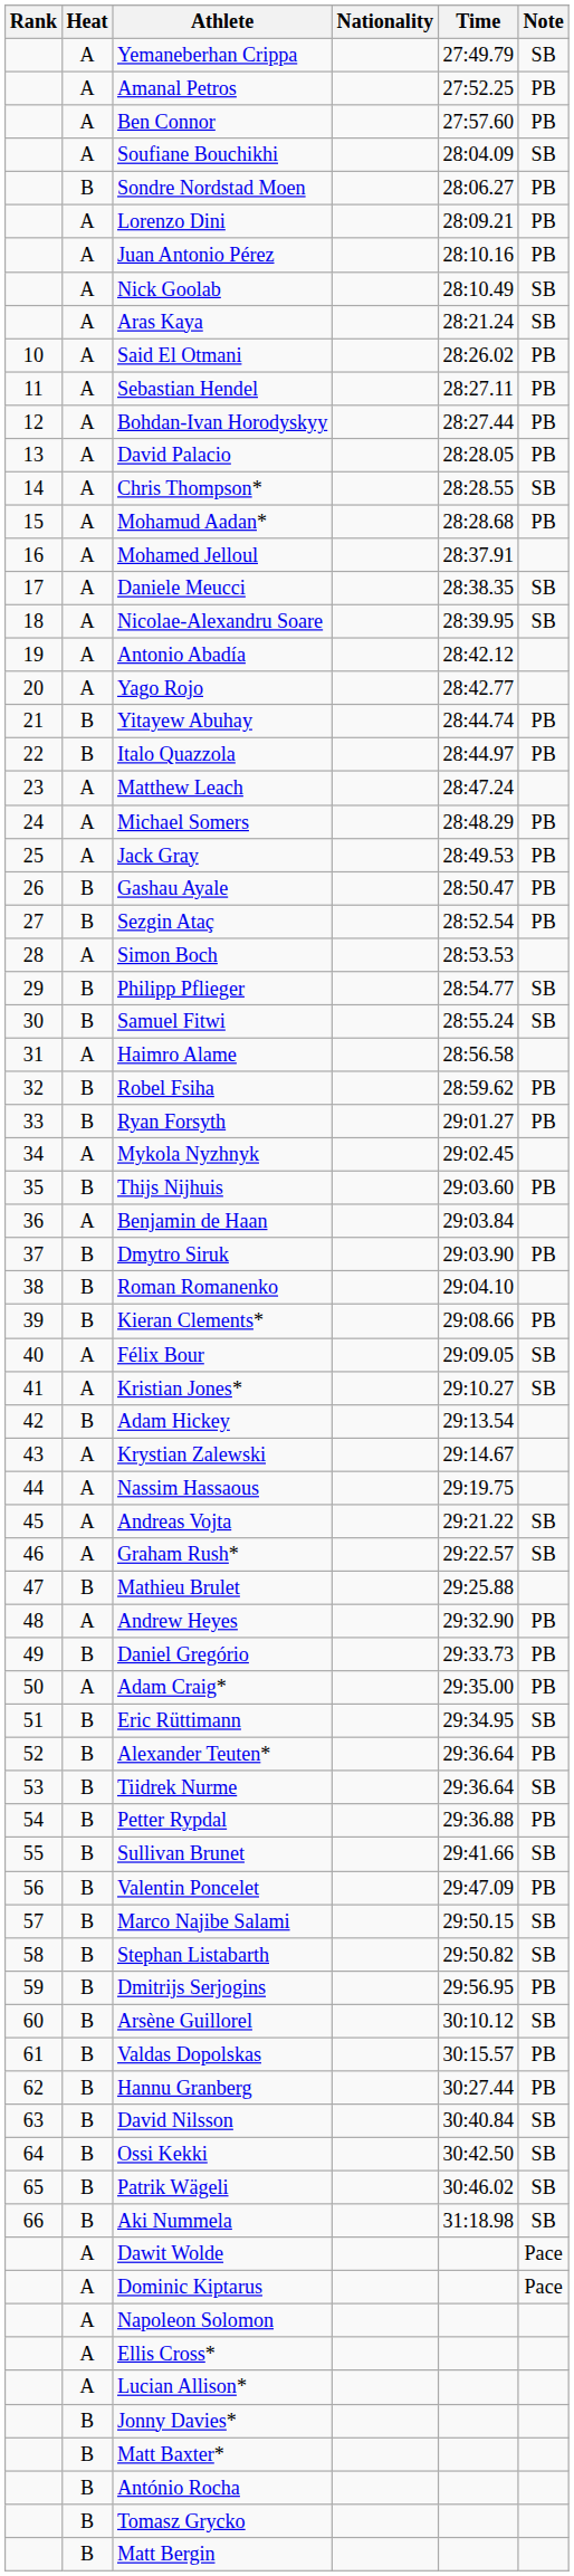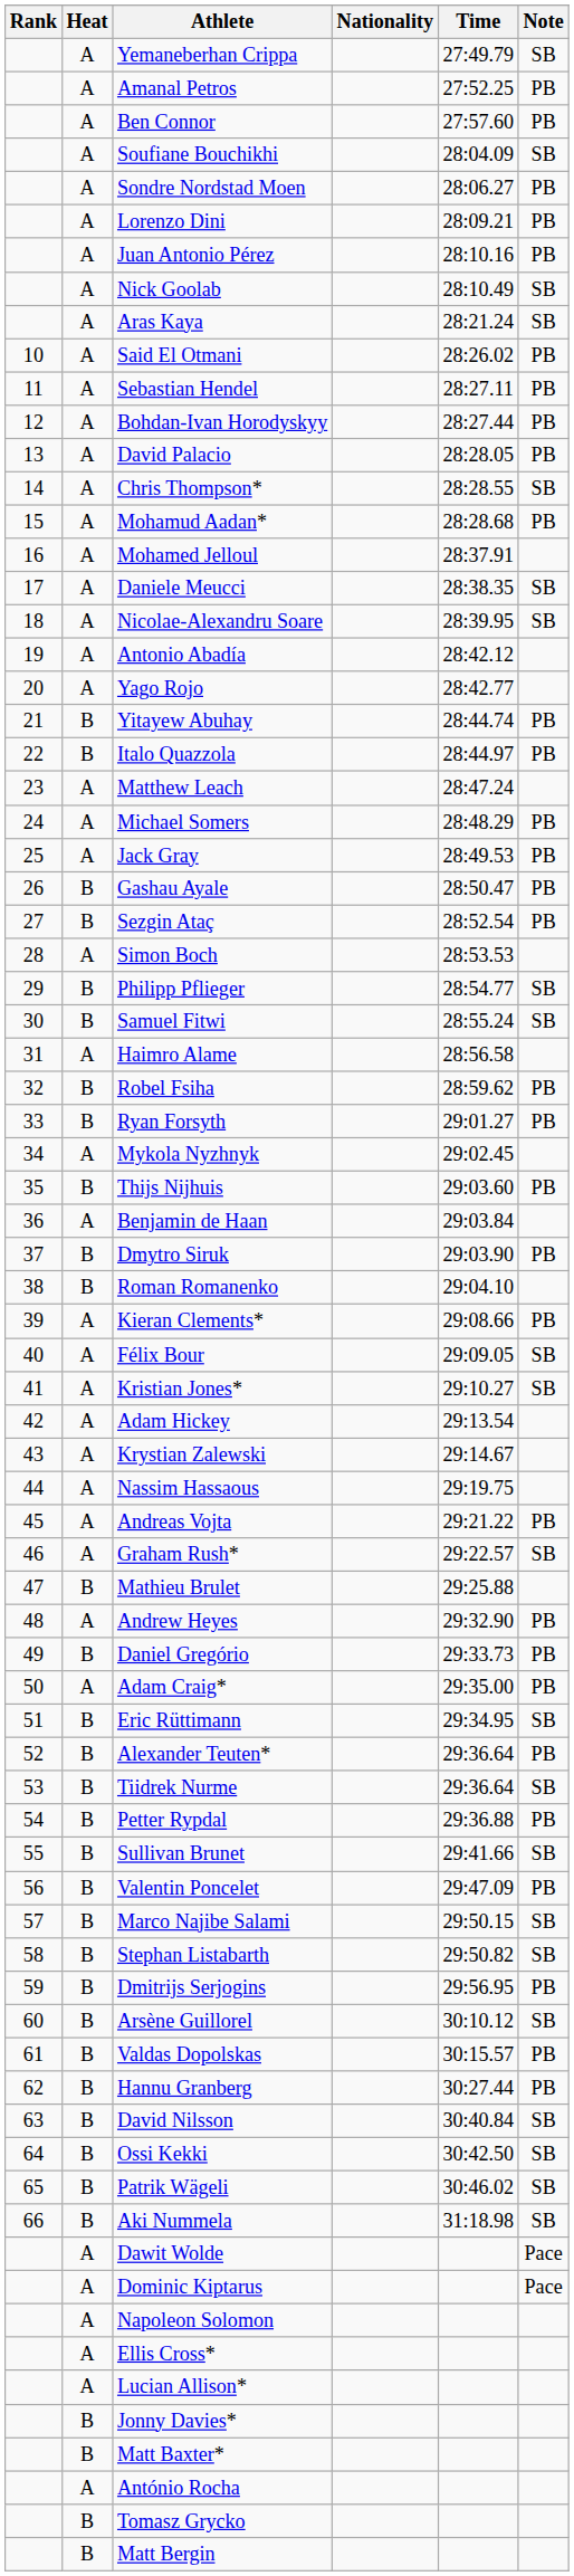Sondre Nordstad Moen | Heat: B -> A
Kieran Clements* | Heat: B -> A
Adam Hickey | Heat: B -> A
Andreas Vojta | Note: SB -> PB
António Rocha | Heat: B -> A
